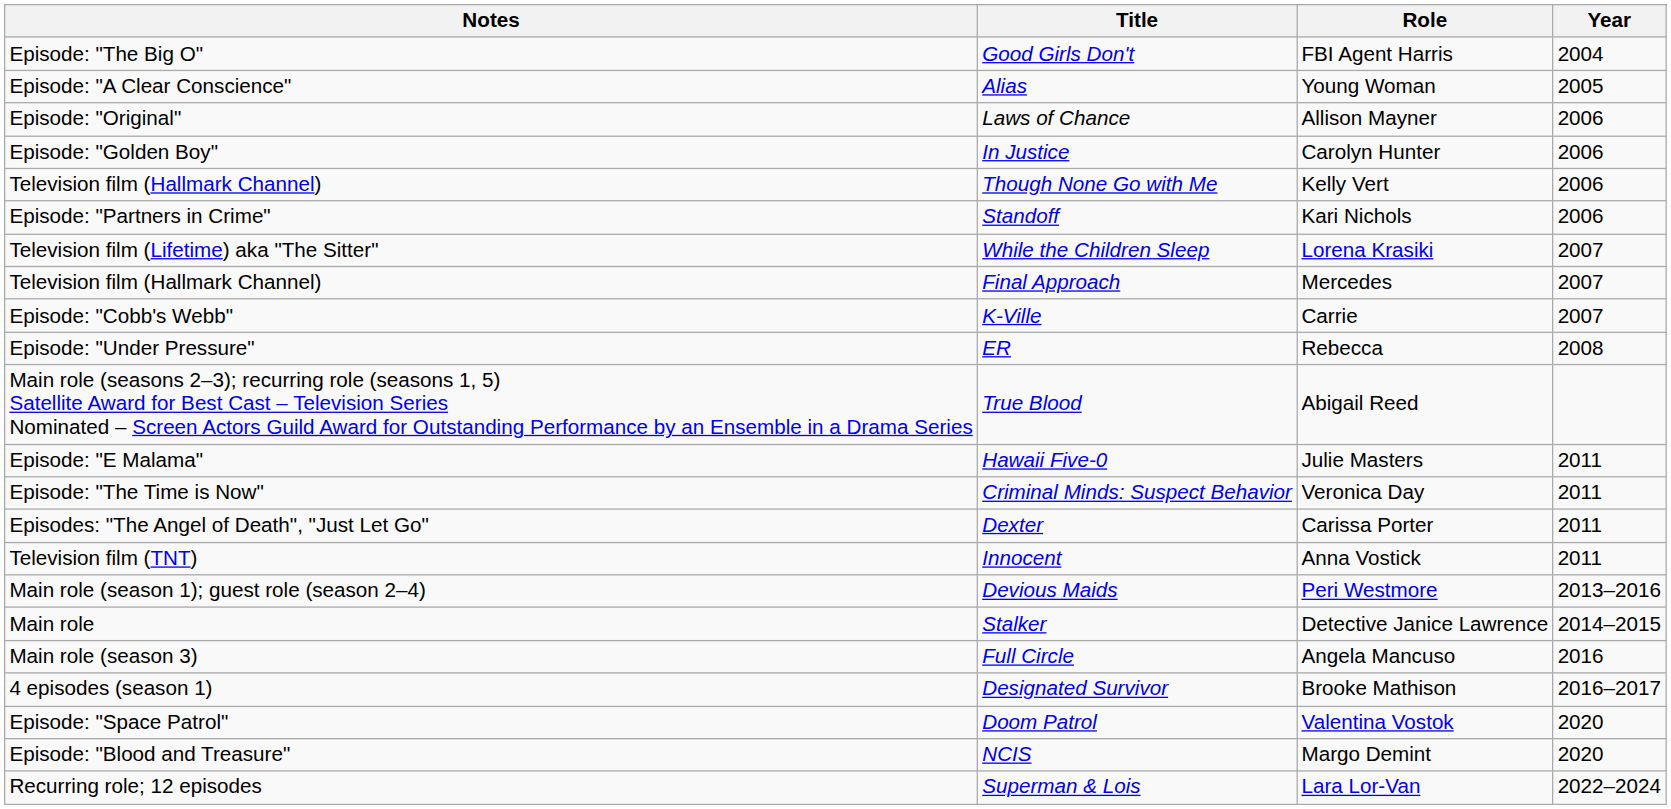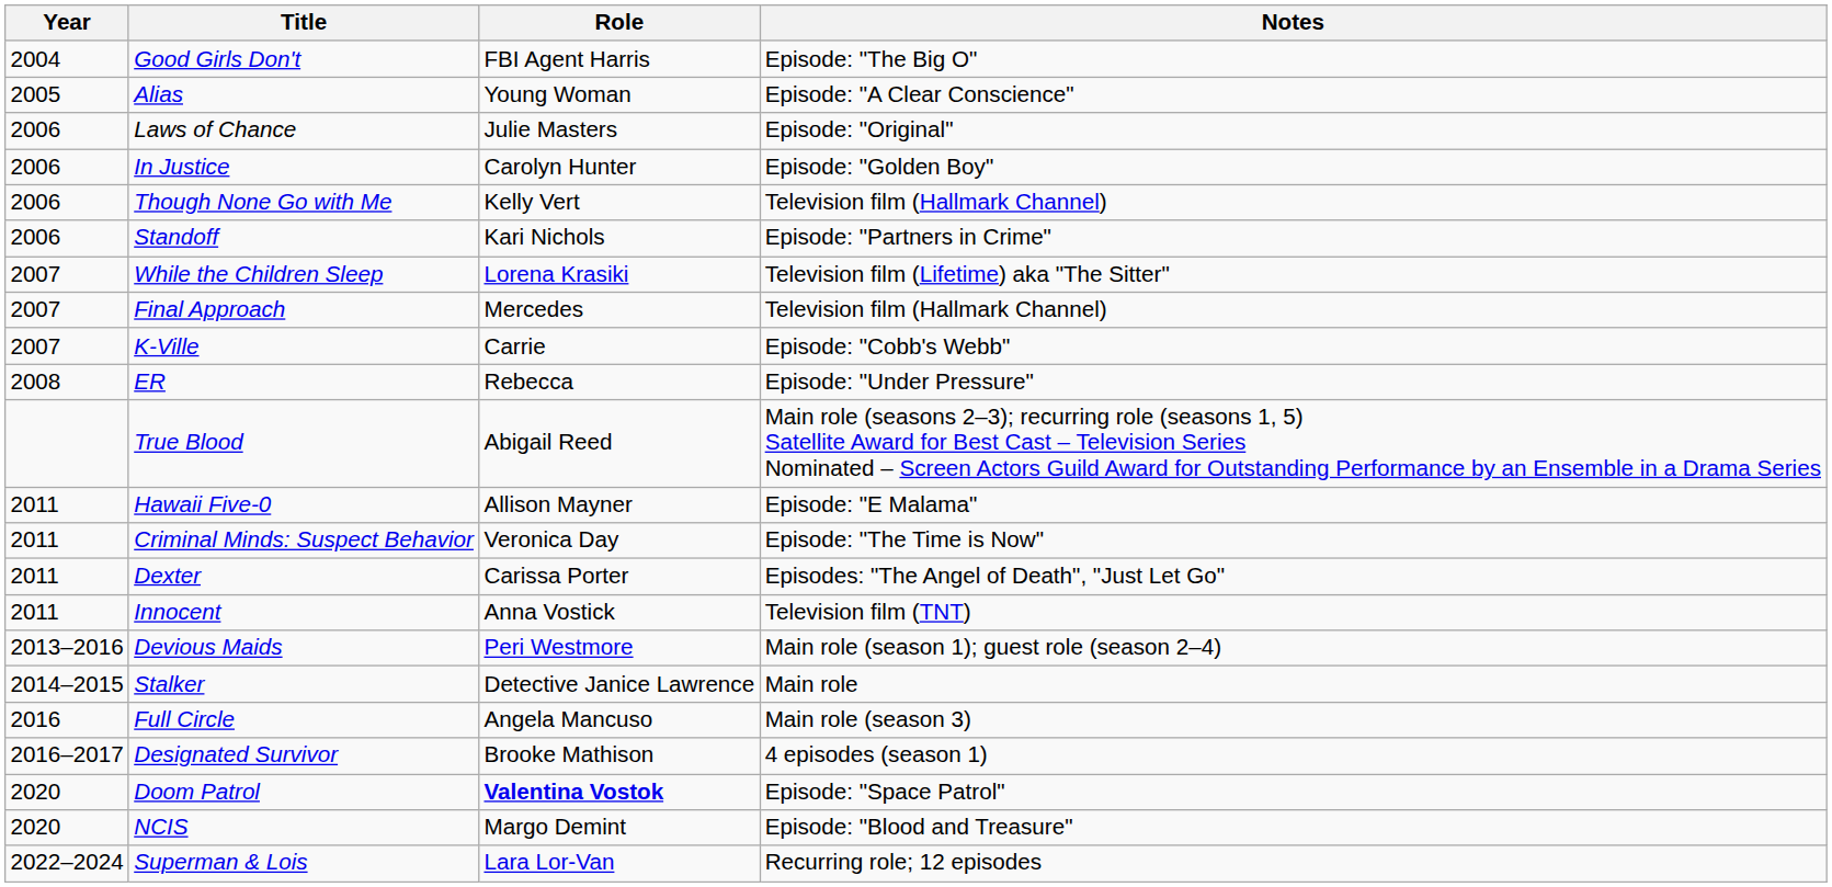columns swapped: Year <-> Notes
Laws of Chance | Role: Allison Mayner -> Julie Masters
Hawaii Five-0 | Role: Julie Masters -> Allison Mayner
Doom Patrol | Role: normal -> bold
